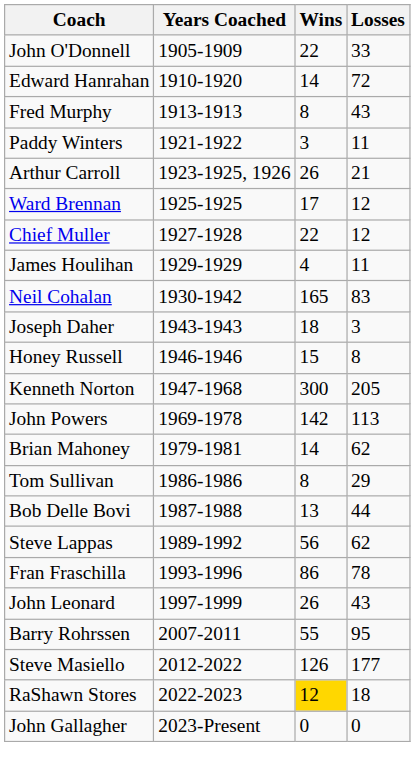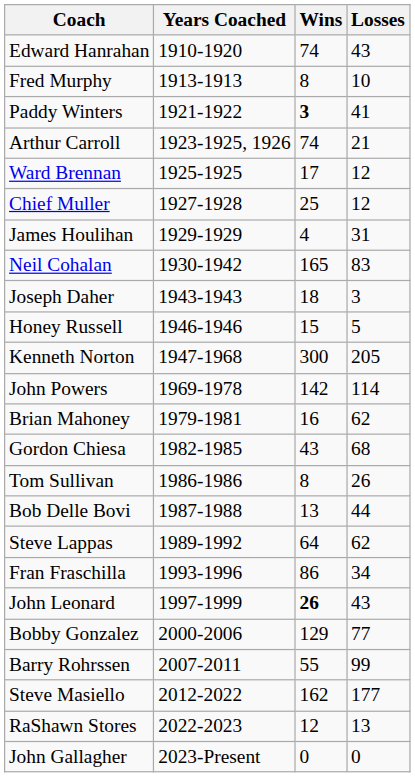- row: John O'Donnell | 1905-1909 | 22 | 33
Edward Hanrahan | Wins: 14 -> 74
Edward Hanrahan | Losses: 72 -> 43
Fred Murphy | Losses: 43 -> 10
Paddy Winters | Wins: normal -> bold
Paddy Winters | Losses: 11 -> 41
Arthur Carroll | Wins: 26 -> 74
Chief Muller | Wins: 22 -> 25
James Houlihan | Losses: 11 -> 31
Honey Russell | Losses: 8 -> 5
John Powers | Losses: 113 -> 114
Brian Mahoney | Wins: 14 -> 16
+ row: Gordon Chiesa | 1982-1985 | 43 | 68
Tom Sullivan | Losses: 29 -> 26
Steve Lappas | Wins: 56 -> 64
Fran Fraschilla | Losses: 78 -> 34
John Leonard | Wins: normal -> bold
+ row: Bobby Gonzalez | 2000-2006 | 129 | 77
Barry Rohrssen | Losses: 95 -> 99
Steve Masiello | Wins: 126 -> 162
RaShawn Stores | Wins: gold background -> no background
RaShawn Stores | Losses: 18 -> 13
